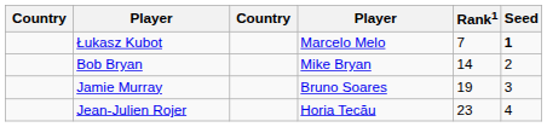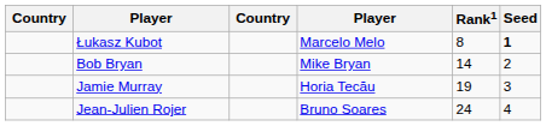Łukasz Kubot | Rank1: 7 -> 8
Jamie Murray | column 4: Bruno Soares -> Horia Tecău
Jean-Julien Rojer | column 4: Horia Tecău -> Bruno Soares
Jean-Julien Rojer | Rank1: 23 -> 24
